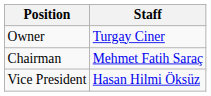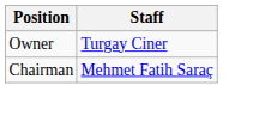- row: Vice President | Hasan Hilmi Öksüz
